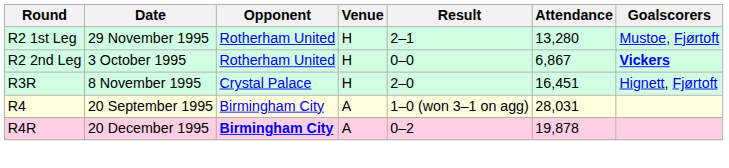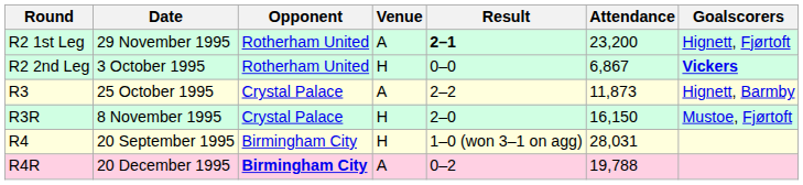R2 1st Leg | Venue: H -> A
R2 1st Leg | Result: normal -> bold
R2 1st Leg | Attendance: 13,280 -> 23,200
R2 1st Leg | Goalscorers: Mustoe, Fjørtoft -> Hignett, Fjørtoft
+ row: R3 | 25 October 1995 | Crystal Palace | A | 2–2 | 11,873 | Hignett, Barmby
R3R | Attendance: 16,451 -> 16,150
R3R | Goalscorers: Hignett, Fjørtoft -> Mustoe, Fjørtoft
R4 | Venue: A -> H
R4R | Attendance: 19,878 -> 19,788
